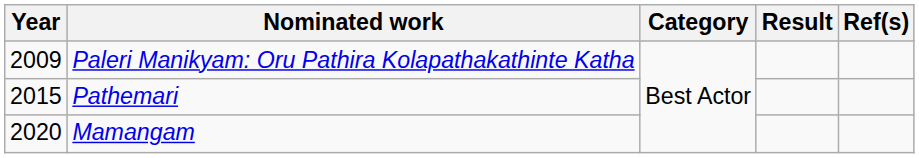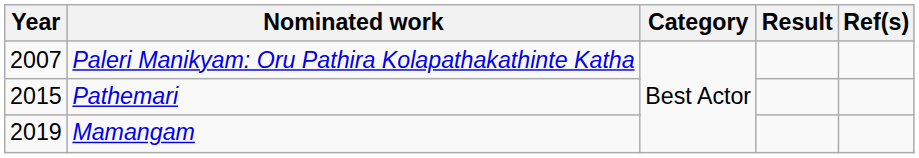Paleri Manikyam: Oru Pathira Kolapathakathinte Katha | Year: 2009 -> 2007
Mamangam | Year: 2020 -> 2019
